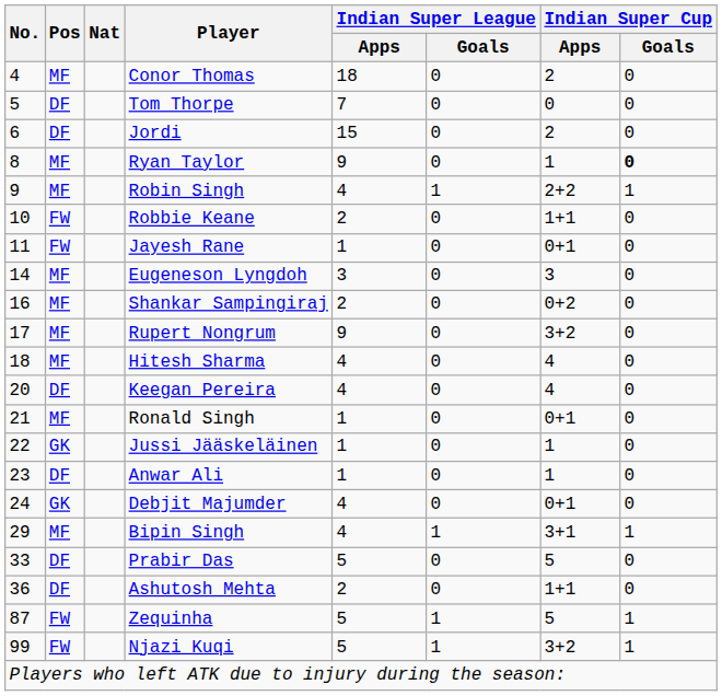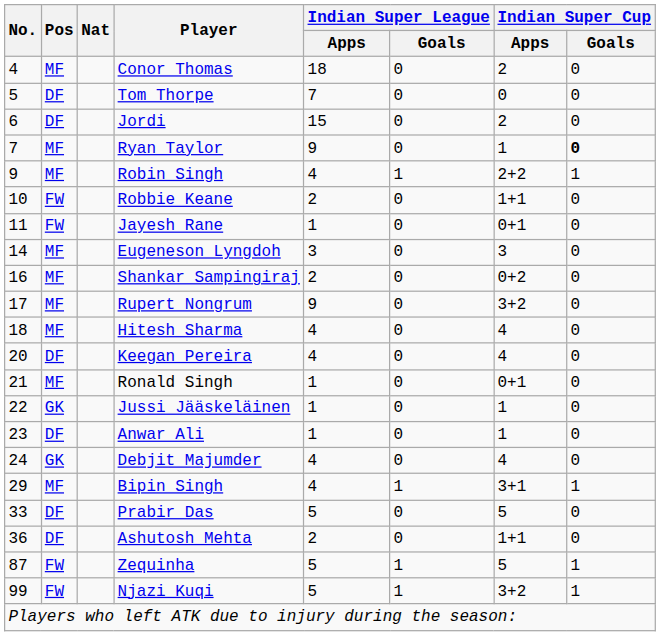Ryan Taylor | No.: 8 -> 7
Debjit Majumder | Indian Super Cup / Apps: 0+1 -> 4
